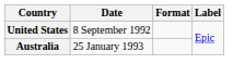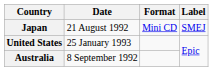+ row: Japan | 21 August 1992 | Mini CD | SMEJ
United States | Date: 8 September 1992 -> 25 January 1993
Australia | Date: 25 January 1993 -> 8 September 1992
